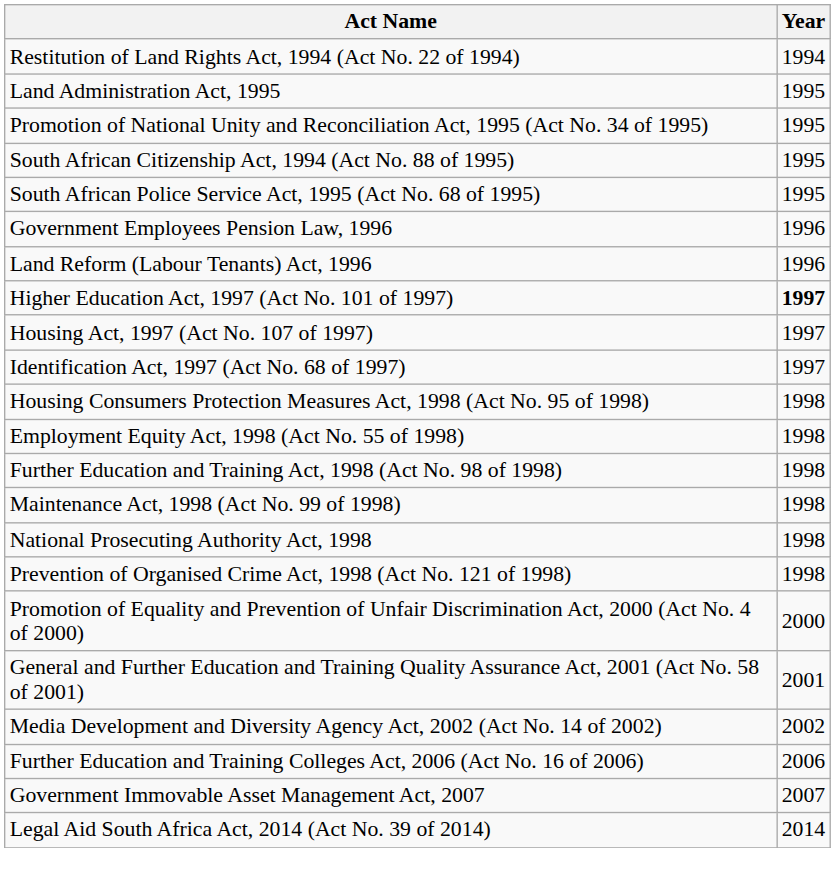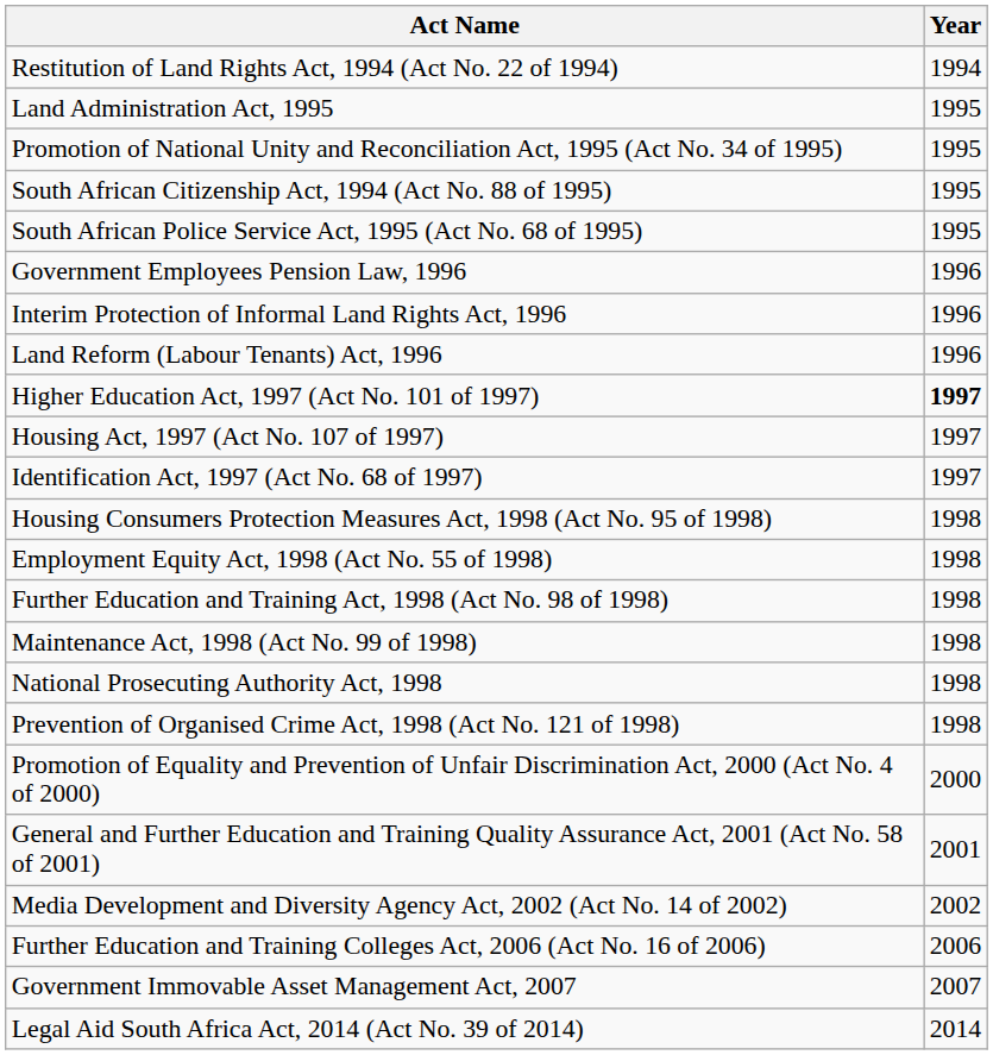+ row: Interim Protection of Informal Land Rights Act, 1996 | 1996
